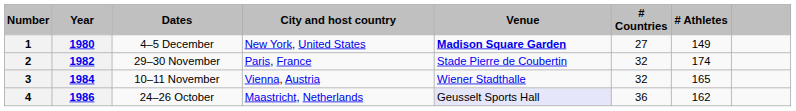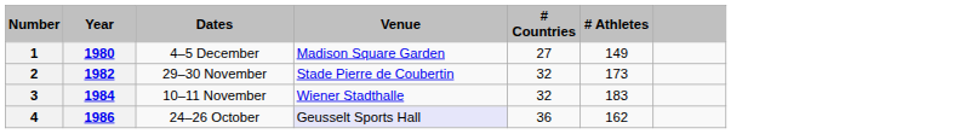- column: City and host country | New York, United States | Paris, France | Vienna, Austria | Maastricht, Netherlands
1 | Venue: bold -> normal
2 | # Athletes: 174 -> 173
3 | # Athletes: 165 -> 183
